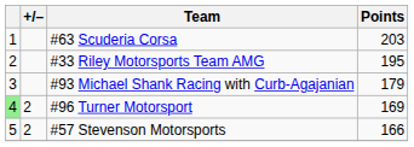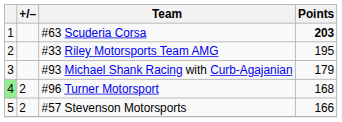#63 Scuderia Corsa | Points: normal -> bold
#96 Turner Motorsport | Points: 169 -> 168
